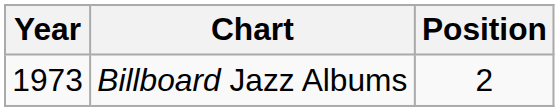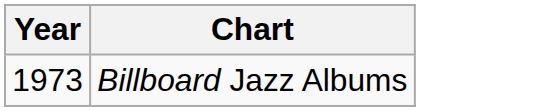- column: Position | 2
